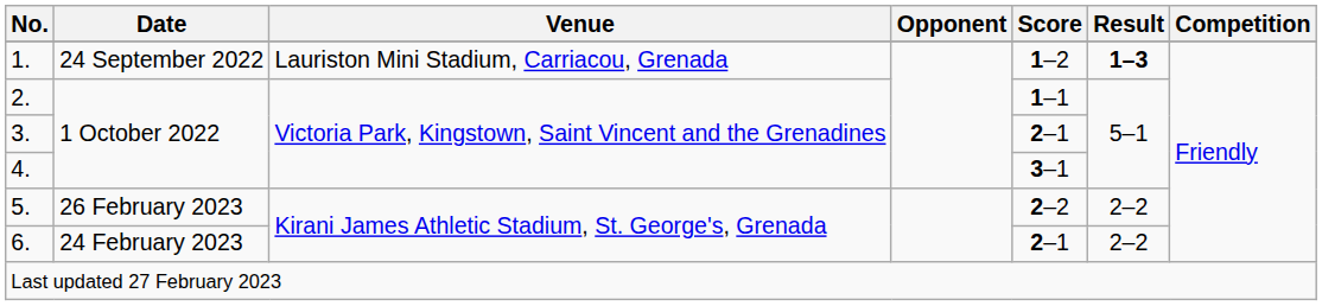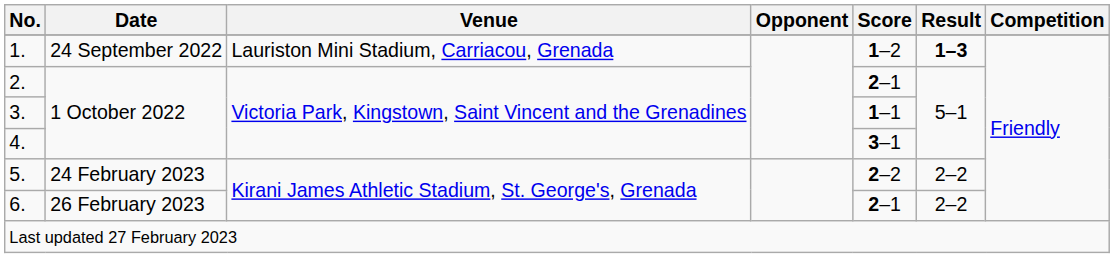2. | Score: 1–1 -> 2–1
3. | Score: 2–1 -> 1–1
5. | Date: 26 February 2023 -> 24 February 2023
6. | Date: 24 February 2023 -> 26 February 2023
